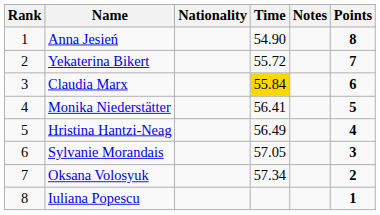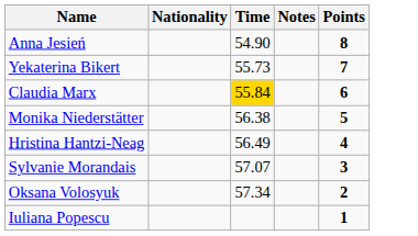- column: Rank | 1 | 2 | 3 | 4 | 5 | 6 | 7 | 8
Yekaterina Bikert | Time: 55.72 -> 55.73
Monika Niederstätter | Time: 56.41 -> 56.38
Sylvanie Morandais | Time: 57.05 -> 57.07
